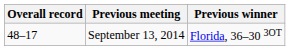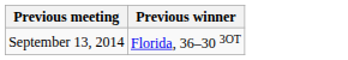- column: Overall record | 48–17
